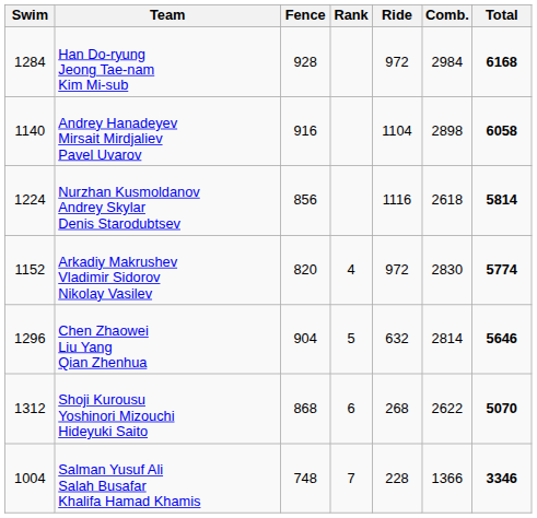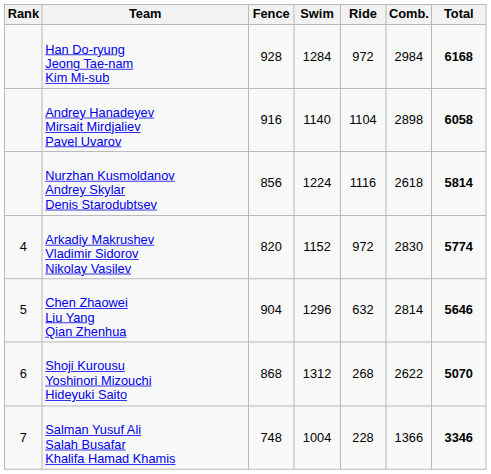columns swapped: Rank <-> Swim
